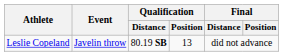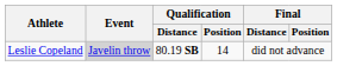Leslie Copeland | Event: no background -> lightgrey background
Leslie Copeland | Qualification / Position: 13 -> 14
